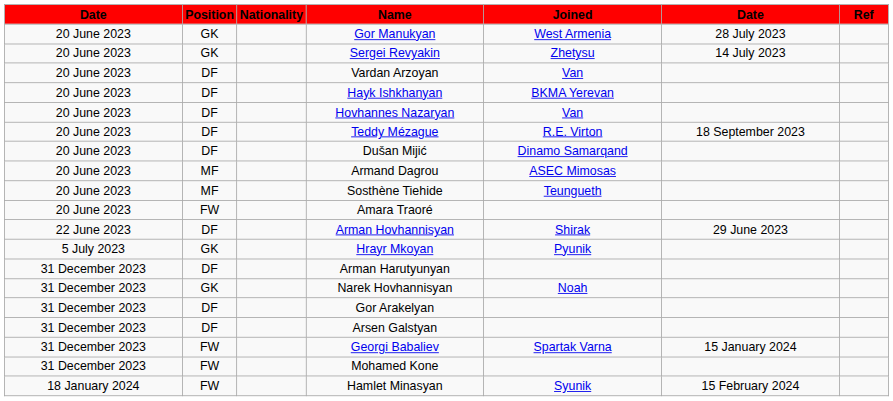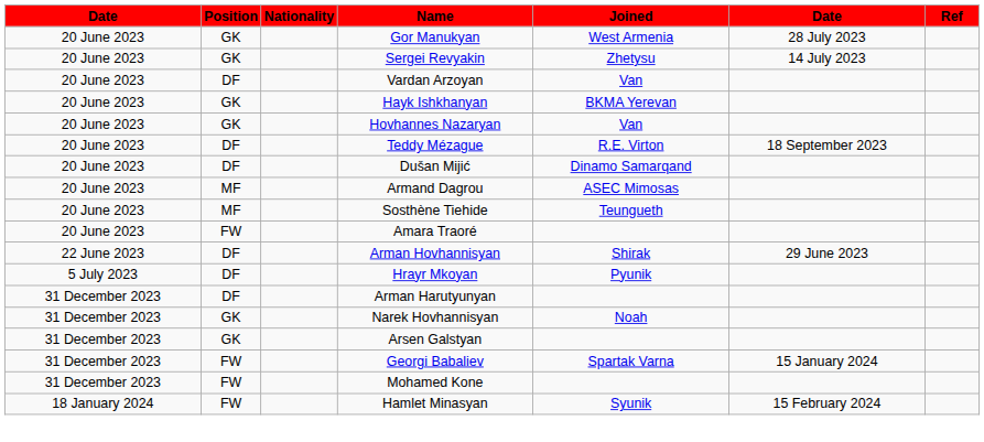Hayk Ishkhanyan | Position: DF -> GK
Hovhannes Nazaryan | Position: DF -> GK
Hrayr Mkoyan | Position: GK -> DF
- row: 31 December 2023 | DF | Gor Arakelyan
Arsen Galstyan | Position: DF -> GK
